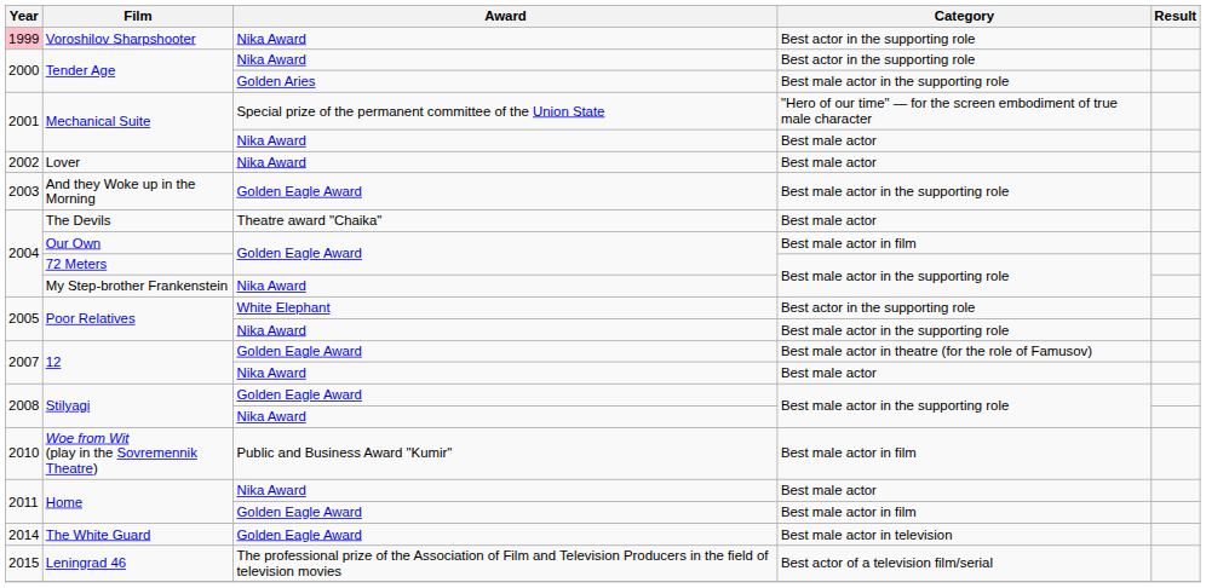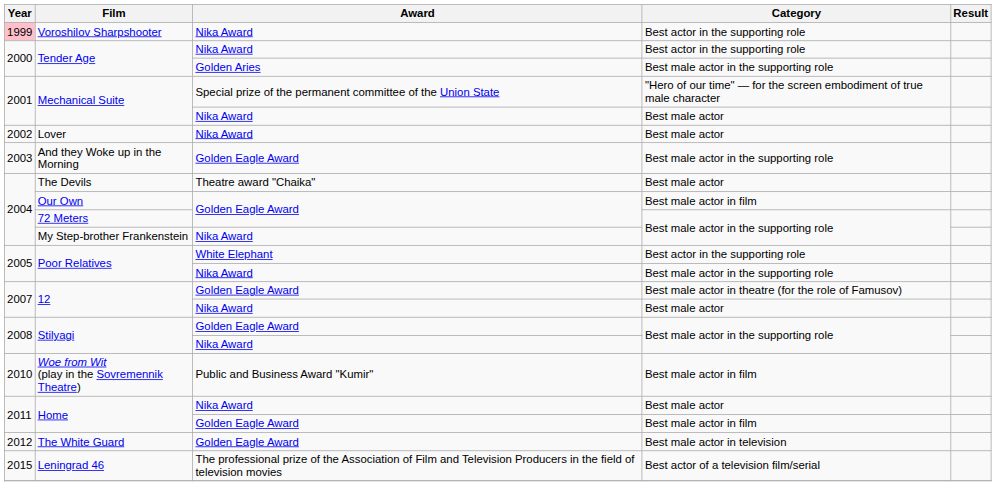The White Guard | Year: 2014 -> 2012
